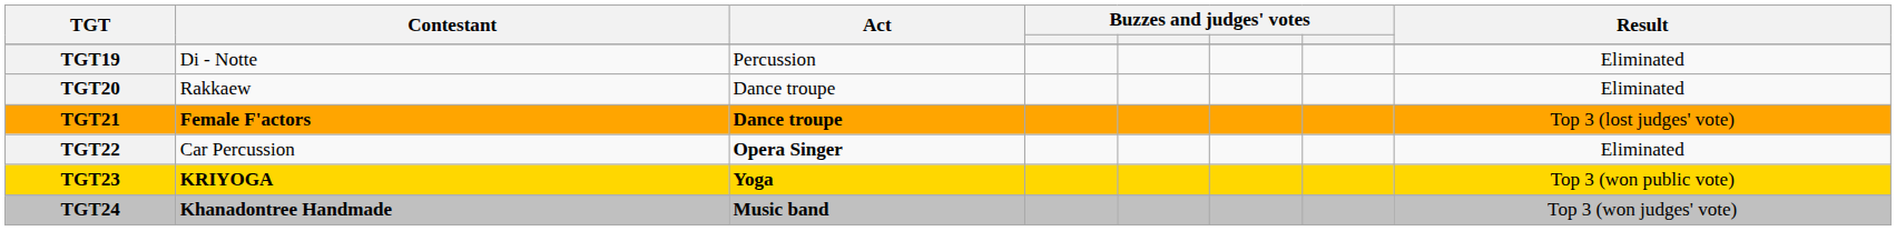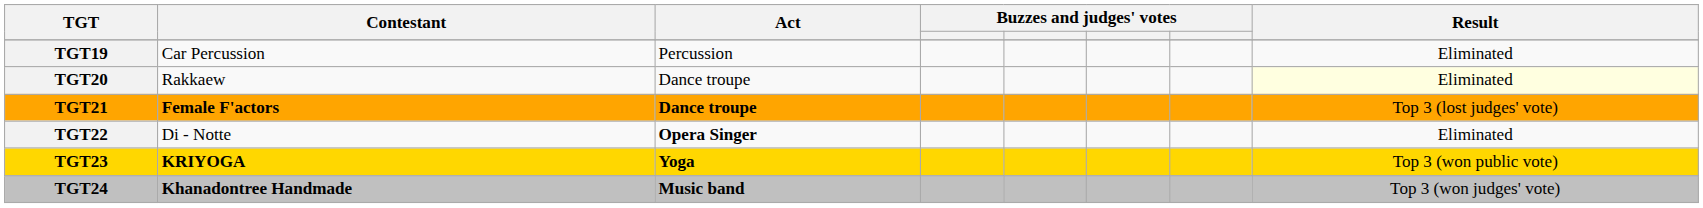TGT19 | Contestant: Di - Notte -> Car Percussion
TGT20 | Result: no background -> lightyellow background
TGT22 | Contestant: Car Percussion -> Di - Notte
